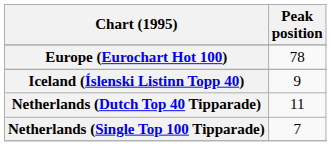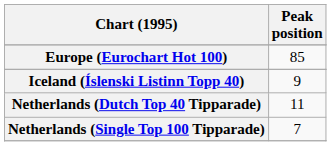Europe (Eurochart Hot 100) | Peak position: 78 -> 85
